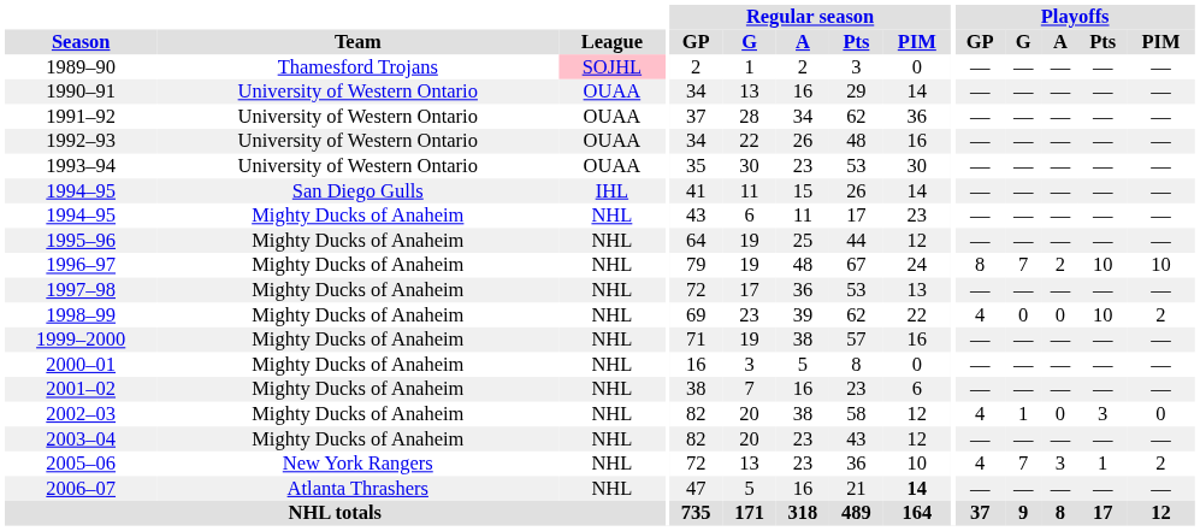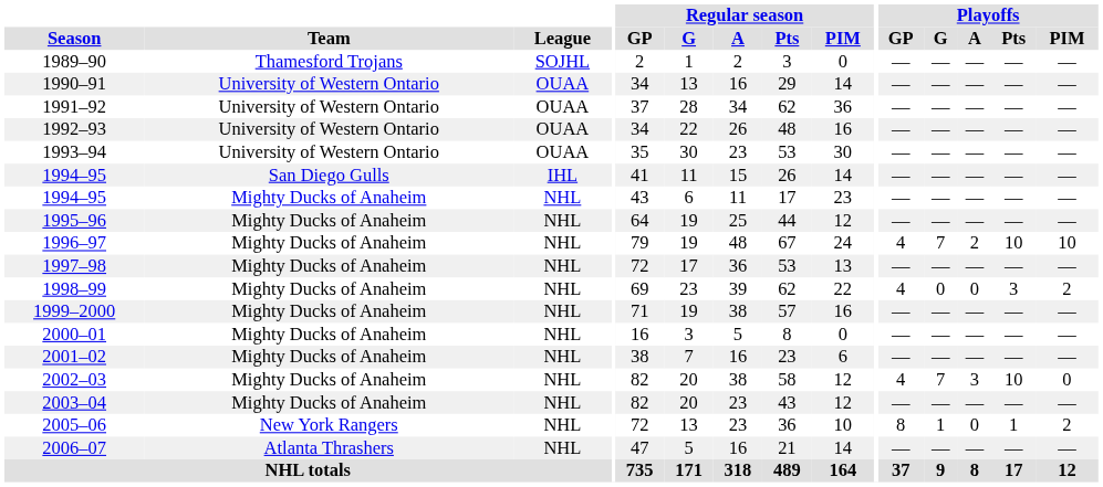1989–90 | League: pink background -> no background
1996–97 | Playoffs / GP: 8 -> 4
1998–99 | Playoffs / Pts: 10 -> 3
2002–03 | Playoffs / G: 1 -> 7
2002–03 | Playoffs / A: 0 -> 3
2002–03 | Playoffs / Pts: 3 -> 10
2005–06 | Playoffs / GP: 4 -> 8
2005–06 | Playoffs / G: 7 -> 1
2005–06 | Playoffs / A: 3 -> 0
2006–07 | Regular season / PIM: bold -> normal
